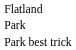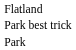rows swapped: Park <-> Park best trick
